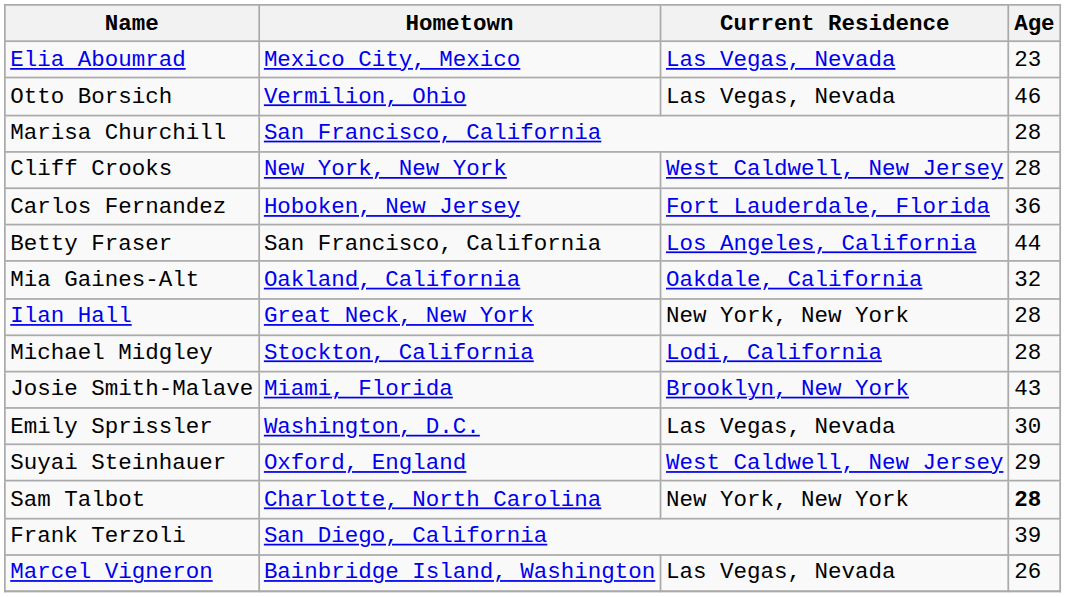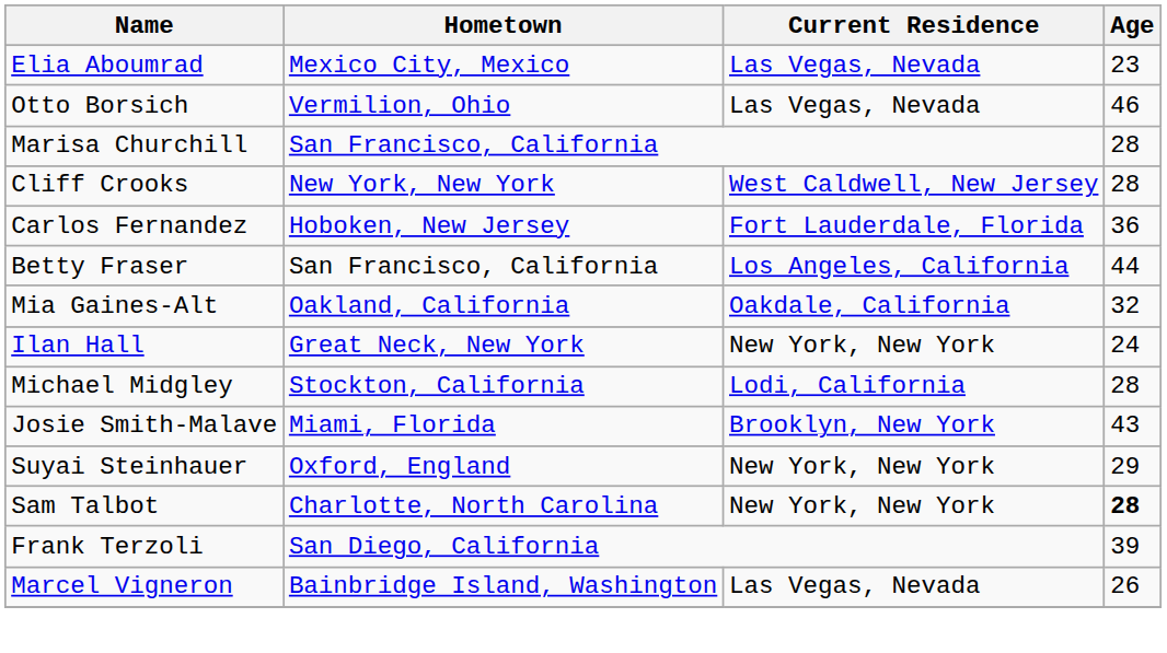Ilan Hall | Age: 28 -> 24
- row: Emily Sprissler | Washington, D.C. | Las Vegas, Nevada | 30
Suyai Steinhauer | Current Residence: West Caldwell, New Jersey -> New York, New York
